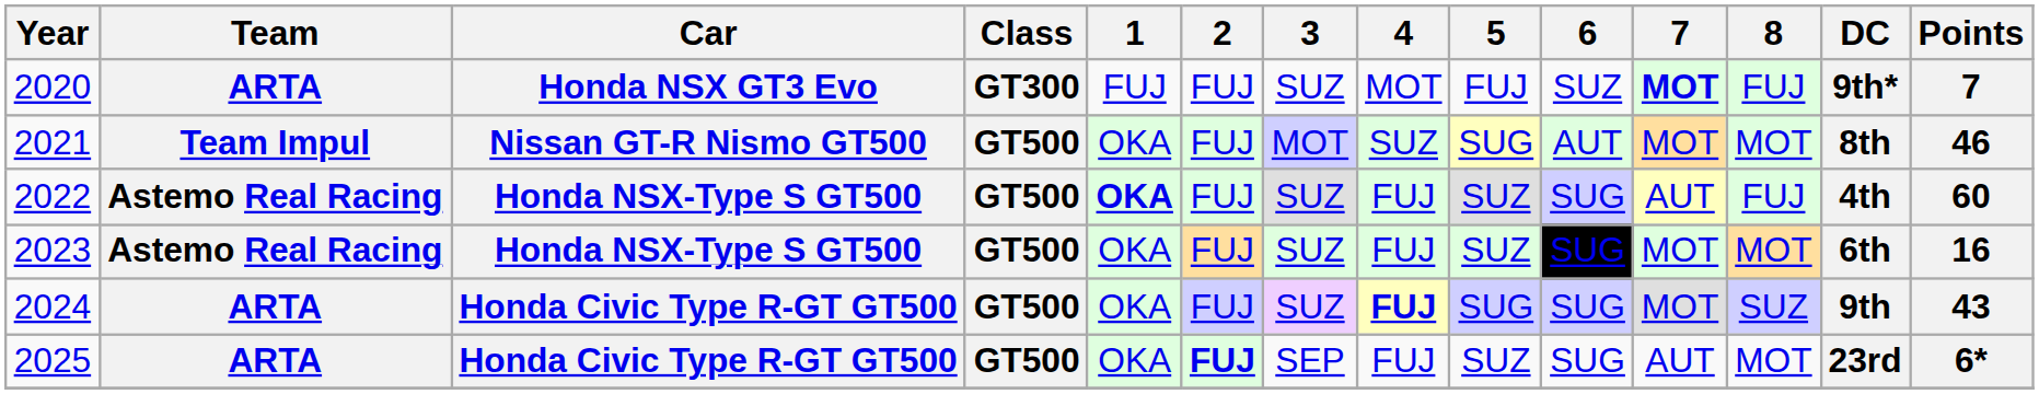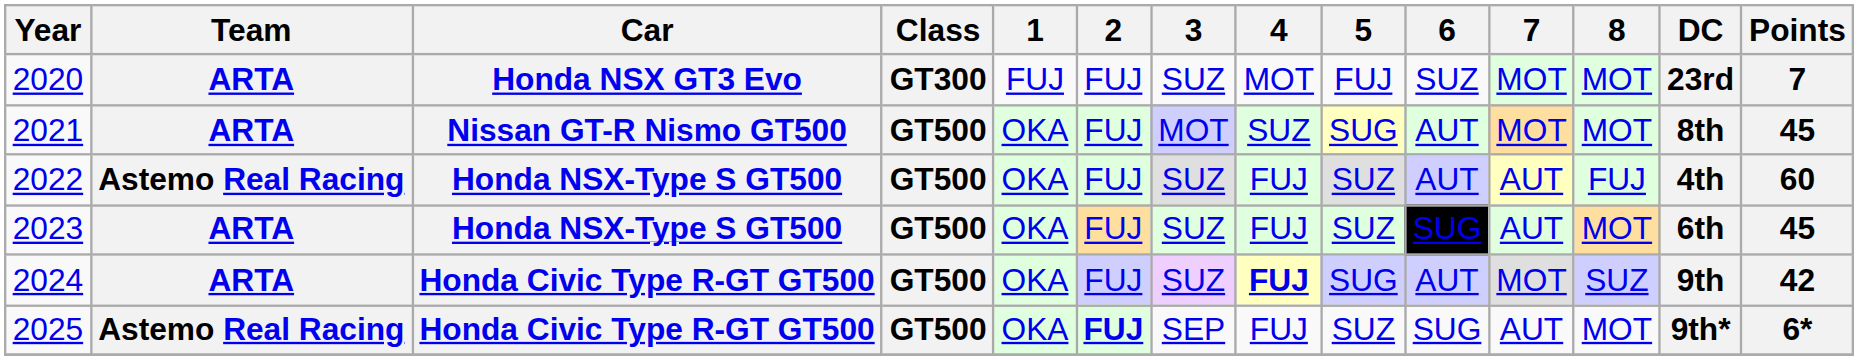2020 | 7: bold -> normal
2020 | 8: FUJ -> MOT
2020 | DC: 9th* -> 23rd
2021 | Team: Team Impul -> ARTA
2021 | Points: 46 -> 45
2022 | 1: bold -> normal
2022 | 6: SUG -> AUT
2023 | Team: Astemo Real Racing -> ARTA
2023 | 7: MOT -> AUT
2023 | Points: 16 -> 45
2024 | 6: SUG -> AUT
2024 | Points: 43 -> 42
2025 | Team: ARTA -> Astemo Real Racing
2025 | DC: 23rd -> 9th*
